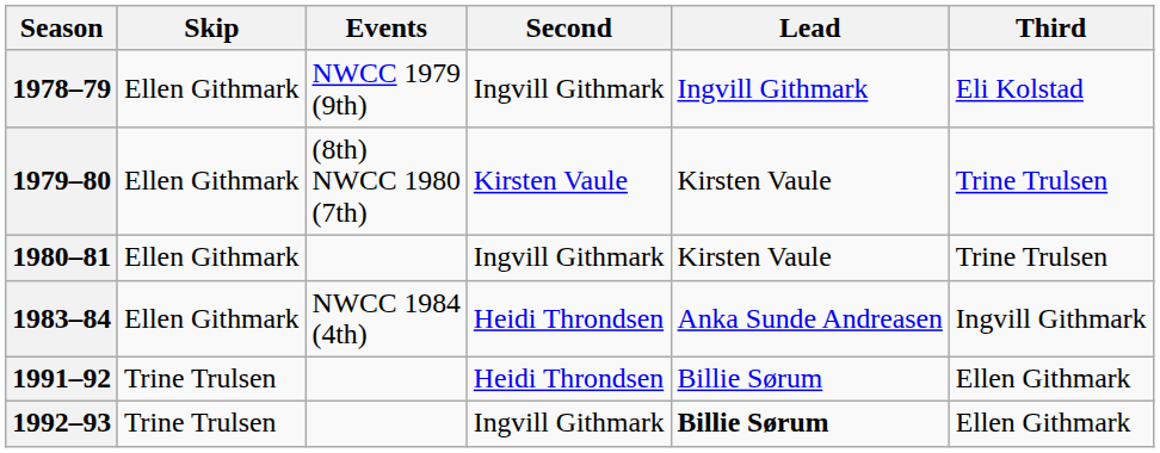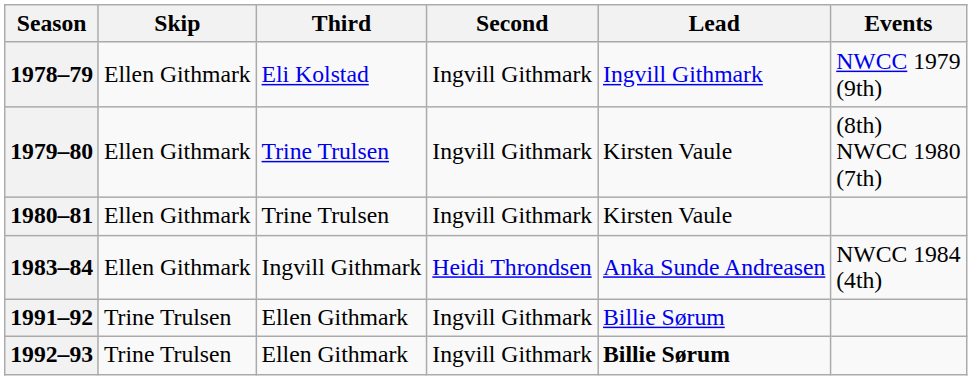columns swapped: Third <-> Events
1979–80 | Second: Kirsten Vaule -> Ingvill Githmark
1991–92 | Second: Heidi Throndsen -> Ingvill Githmark
